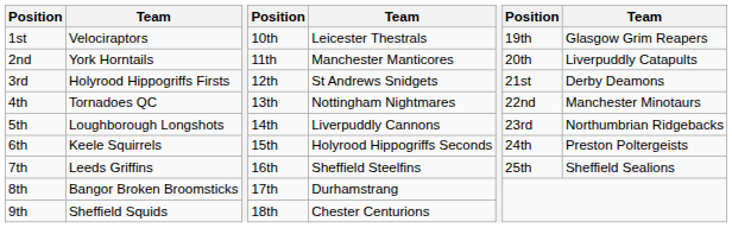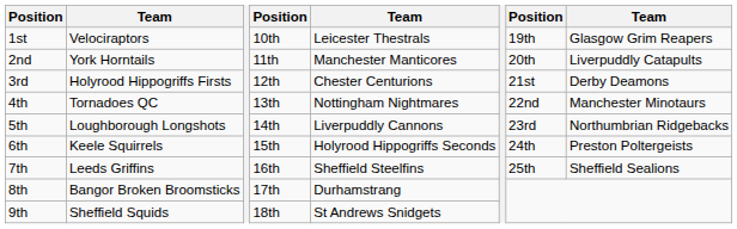3rd | column 5: St Andrews Snidgets -> Chester Centurions
9th | column 5: Chester Centurions -> St Andrews Snidgets
